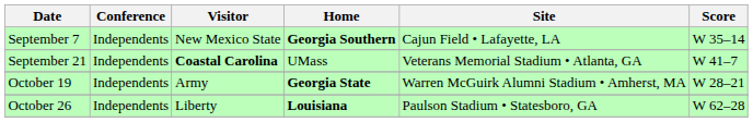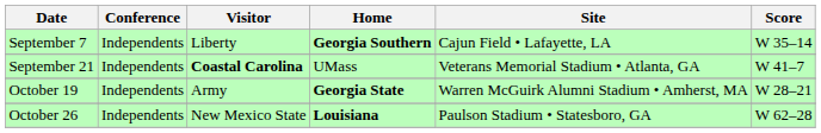September 7 | Visitor: New Mexico State -> Liberty
October 26 | Visitor: Liberty -> New Mexico State
